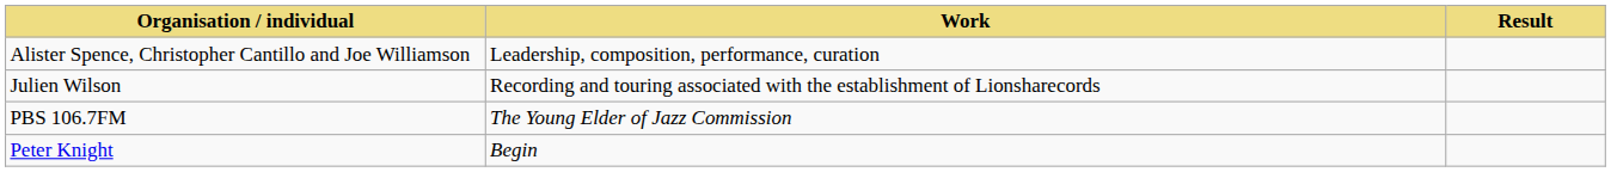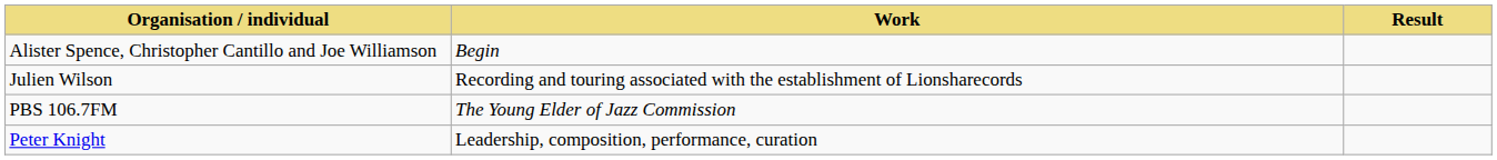Alister Spence, Christopher Cantillo and Joe Williamson | Work: Leadership, composition, performance, curation -> Begin
Peter Knight | Work: Begin -> Leadership, composition, performance, curation
